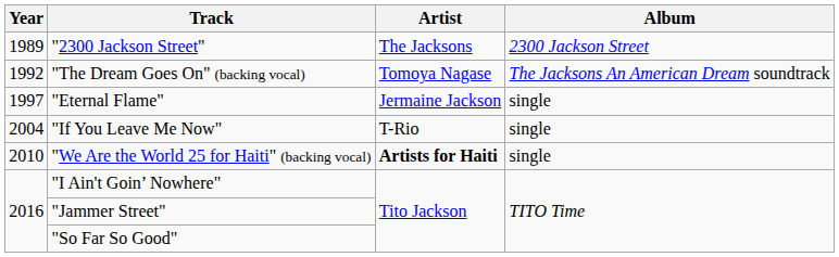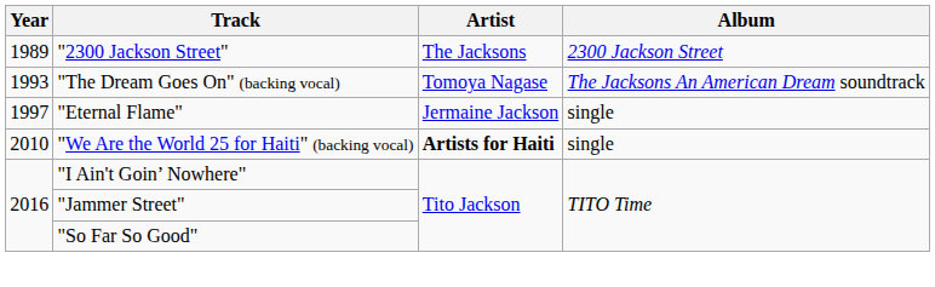"The Dream Goes On" (backing vocal) | Year: 1992 -> 1993
- row: 2004 | "If You Leave Me Now" | T-Rio | single
